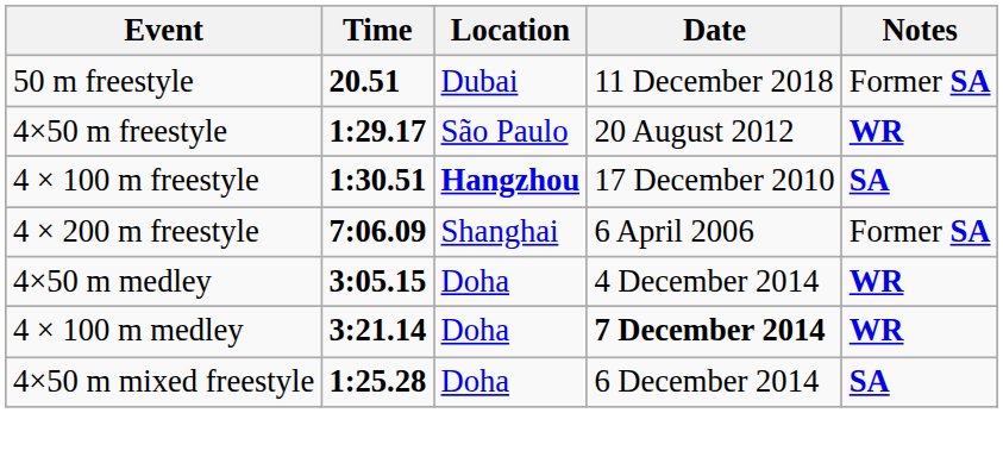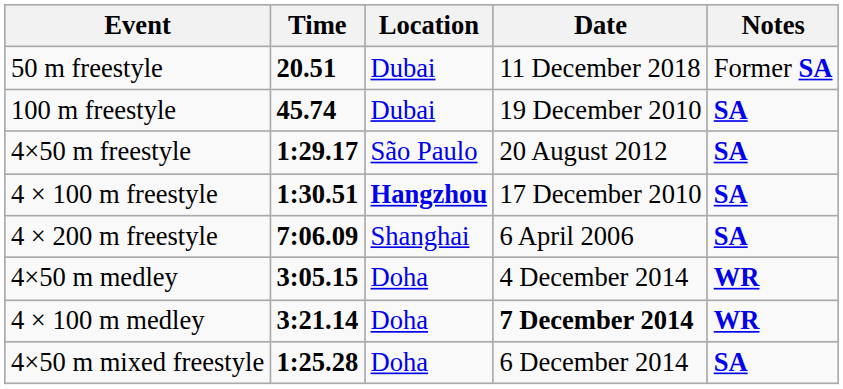+ row: 100 m freestyle | 45.74 | Dubai | 19 December 2010 | SA
4×50 m freestyle | Notes: WR -> SA
4 × 200 m freestyle | Notes: Former SA -> SA
